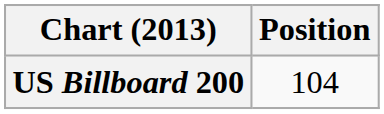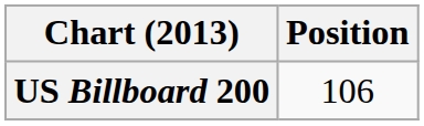US Billboard 200 | Position: 104 -> 106
